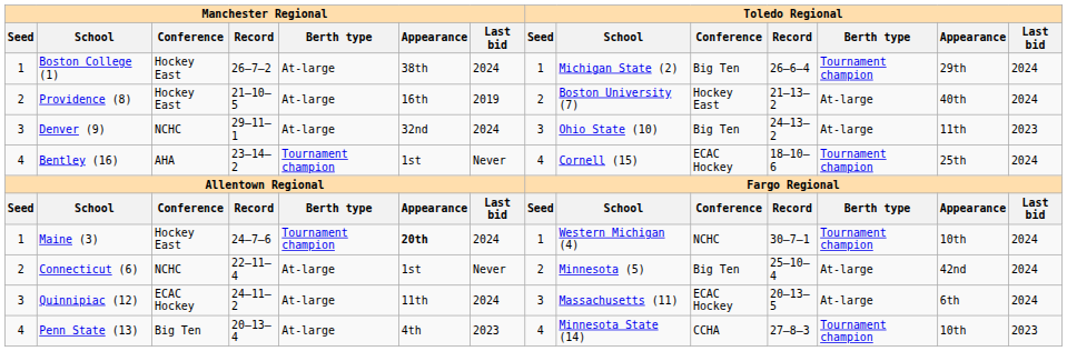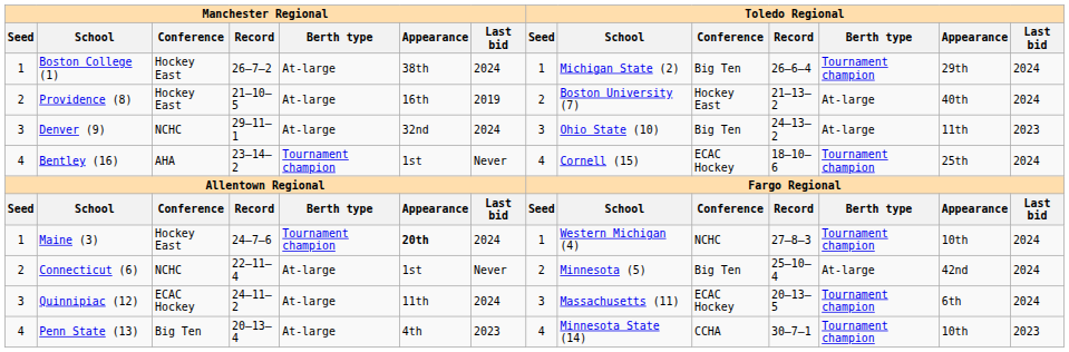Maine (3) | Toledo Regional / Record: 30–7–1 -> 27–8–3
Quinnipiac (12) | Toledo Regional / Berth type: At-large -> Tournament champion
Penn State (13) | Toledo Regional / Record: 27–8–3 -> 30–7–1
